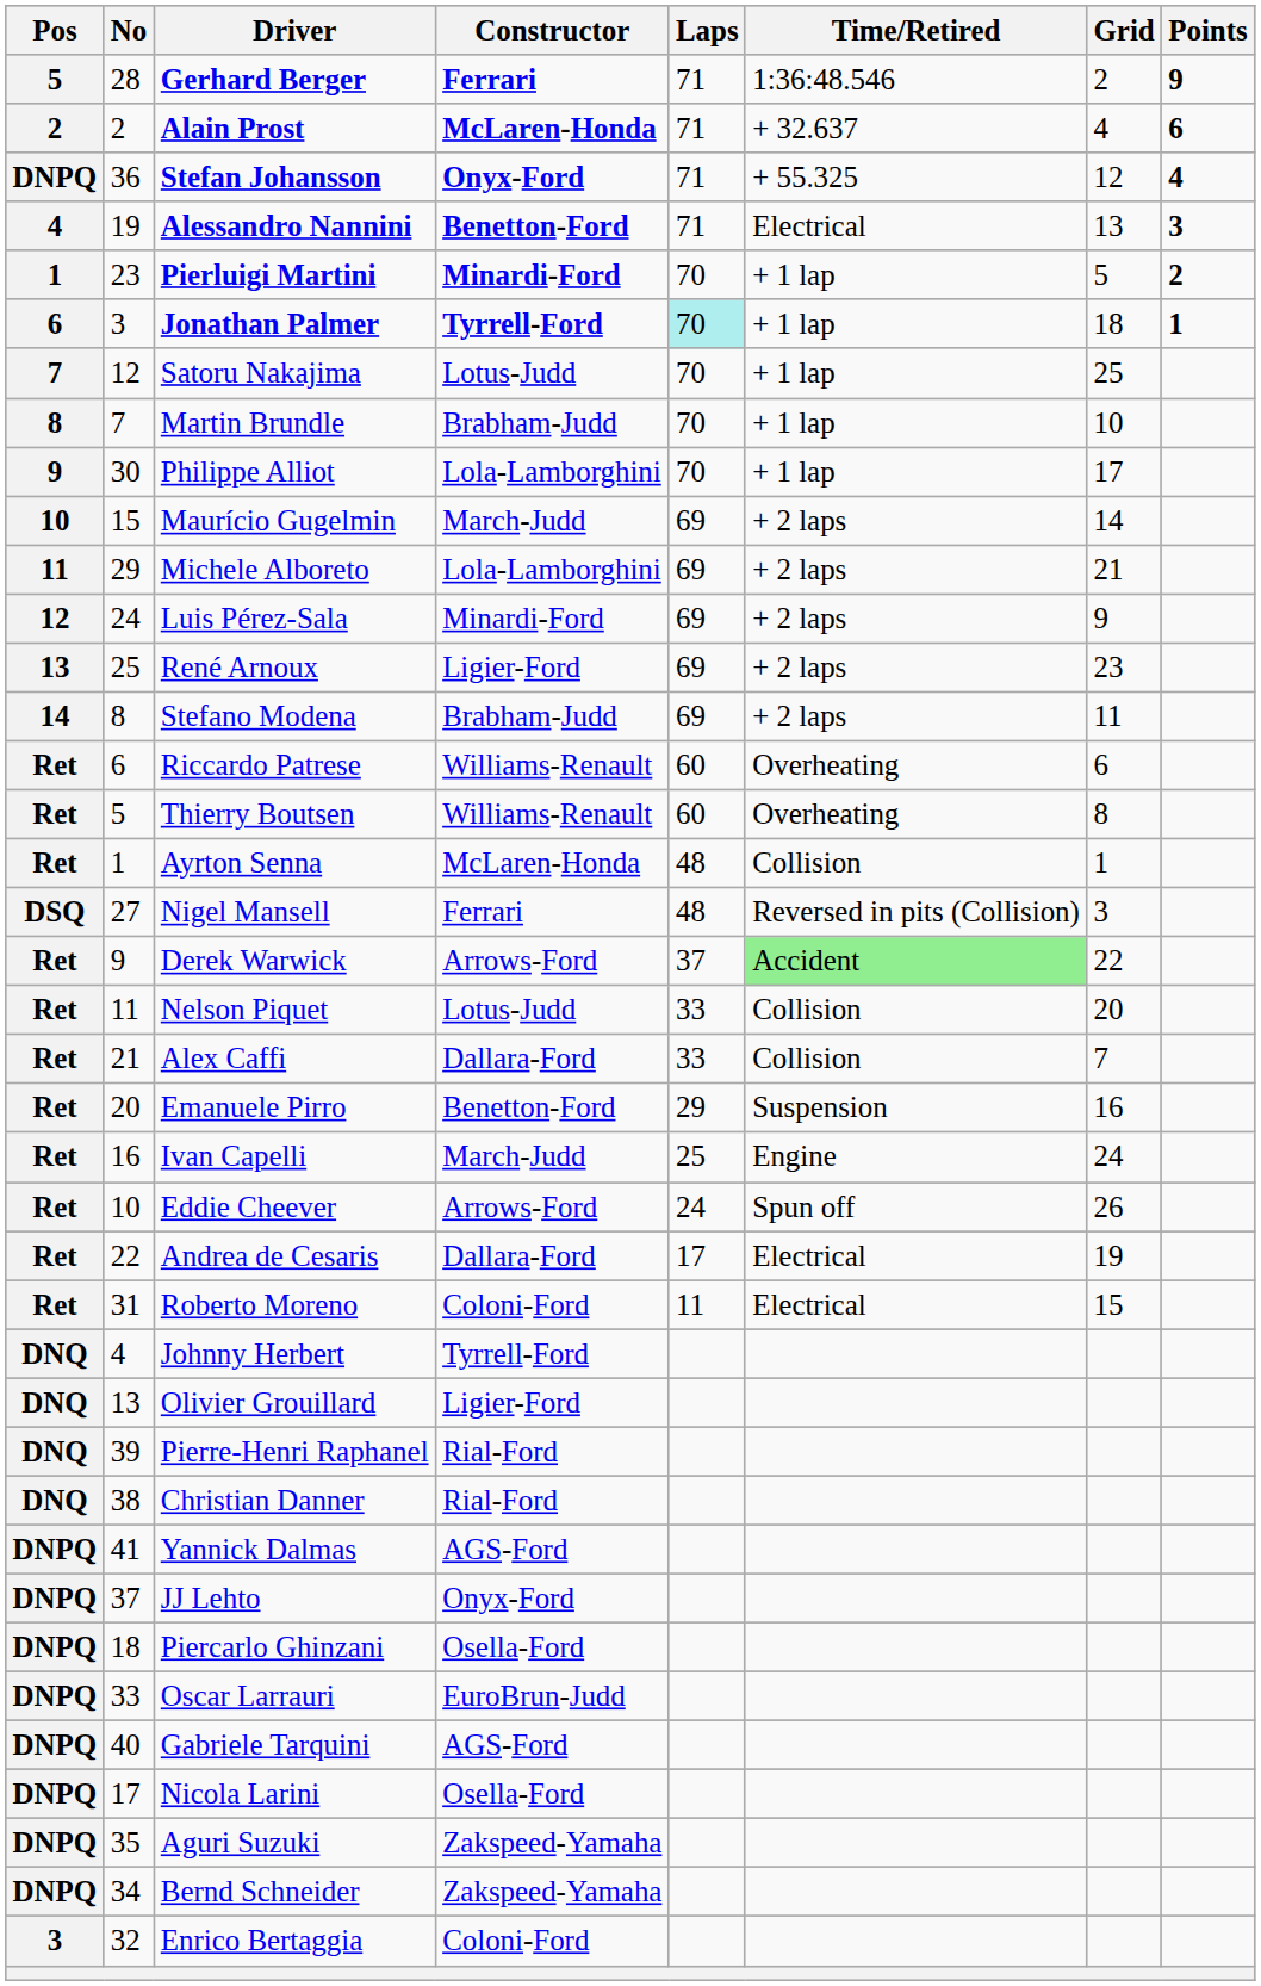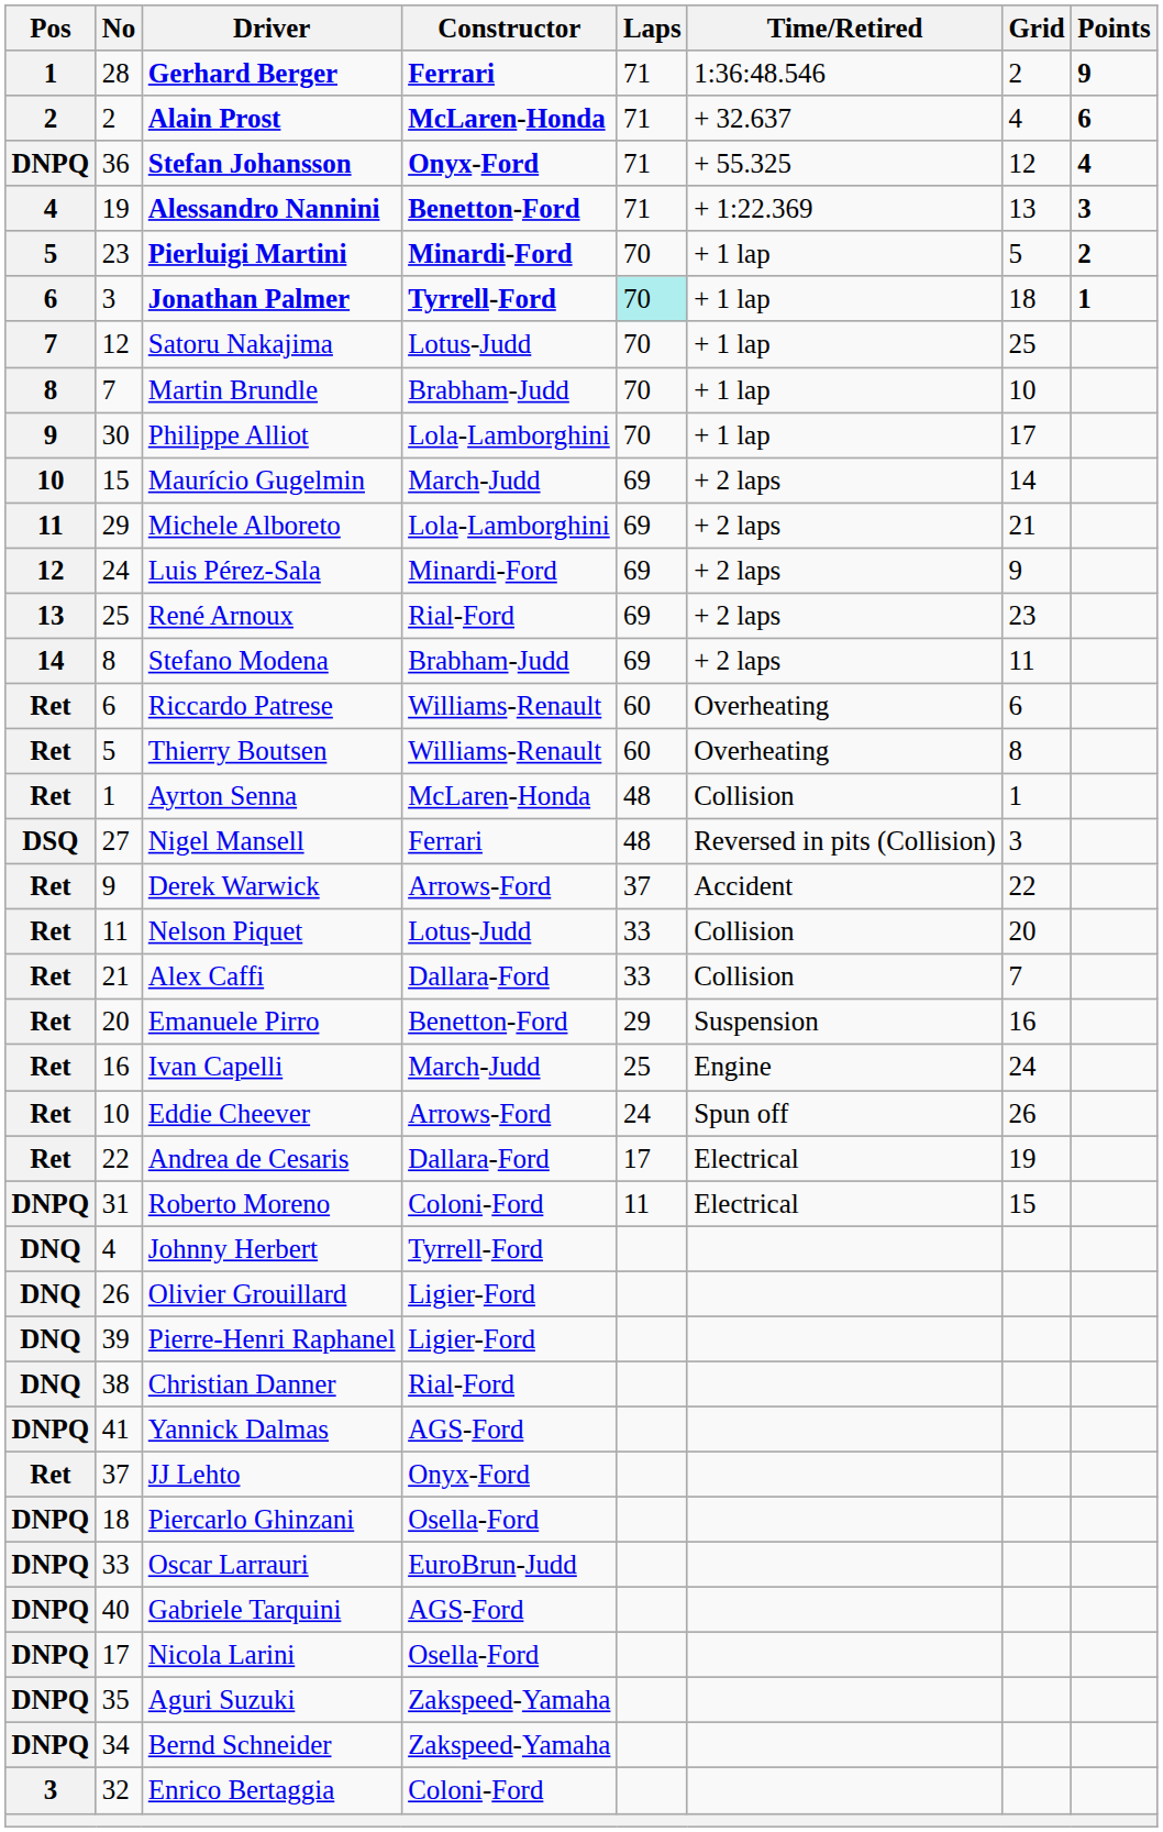Gerhard Berger | Pos: 5 -> 1
Alessandro Nannini | Time/Retired: Electrical -> + 1:22.369
Pierluigi Martini | Pos: 1 -> 5
René Arnoux | Constructor: Ligier-Ford -> Rial-Ford
Derek Warwick | Time/Retired: lightgreen background -> no background
Roberto Moreno | Pos: Ret -> DNPQ
Olivier Grouillard | No: 13 -> 26
Pierre-Henri Raphanel | Constructor: Rial-Ford -> Ligier-Ford
JJ Lehto | Pos: DNPQ -> Ret
